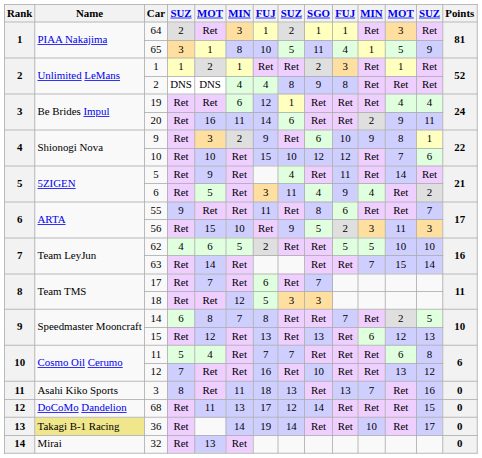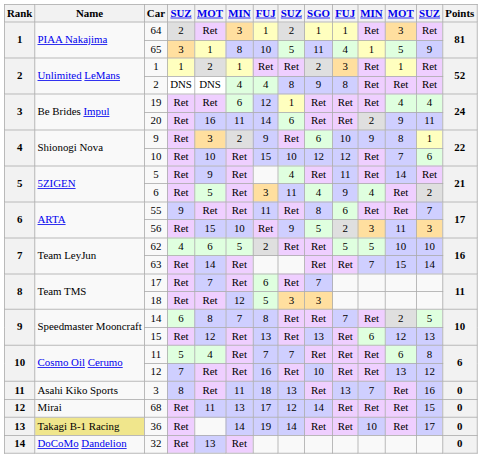68 | Name: DoCoMo Dandelion -> Mirai
32 | Name: Mirai -> DoCoMo Dandelion
